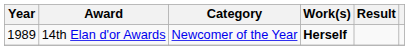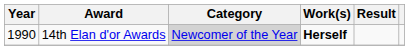14th Elan d'or Awards | Year: 1989 -> 1990
14th Elan d'or Awards | Category: no background -> lightgrey background
